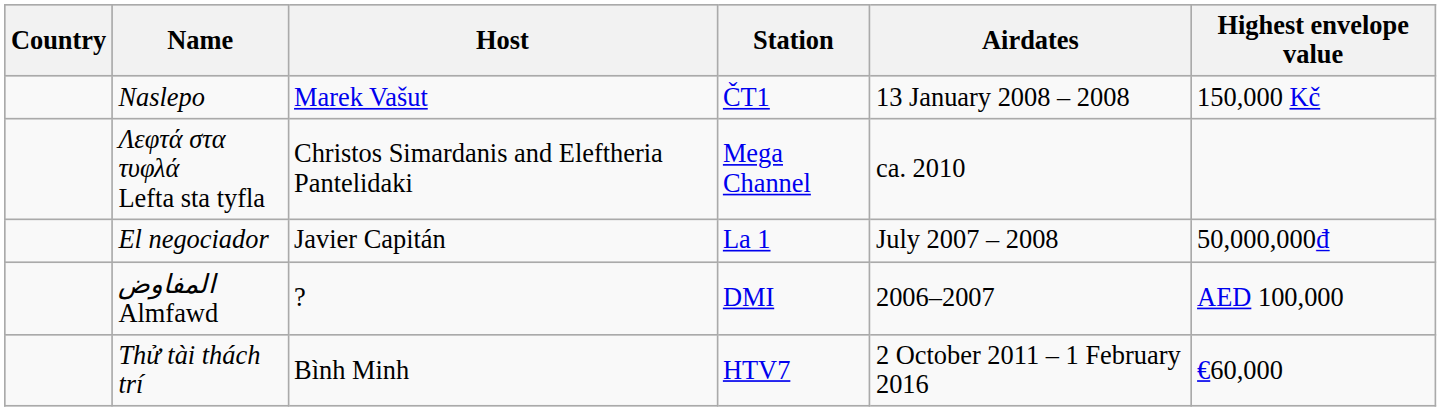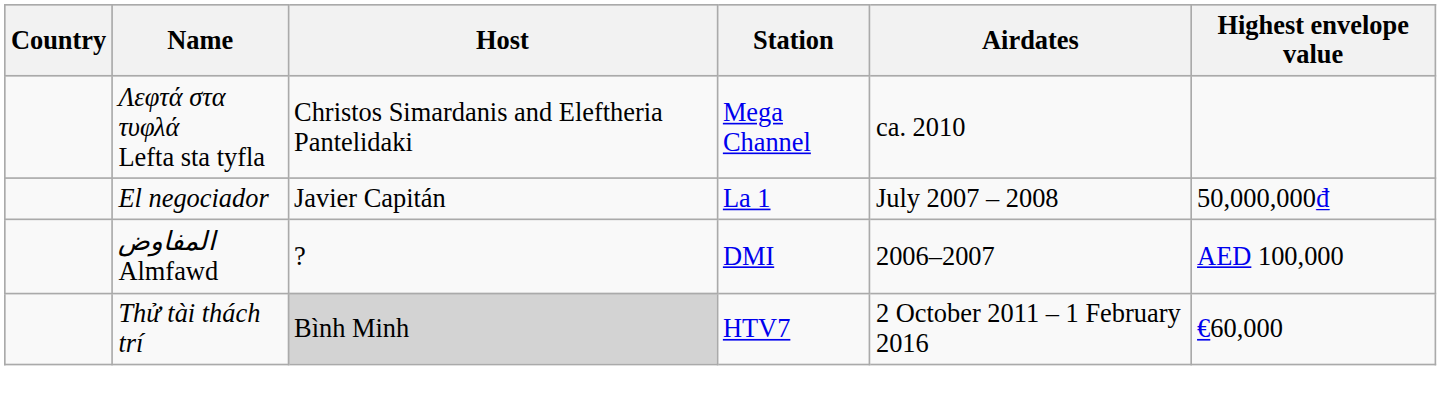- row: Naslepo | Marek Vašut | ČT1 | 13 January 2008 – 2008 | 150,000 Kč
Thử tài thách trí | Host: no background -> lightgrey background
